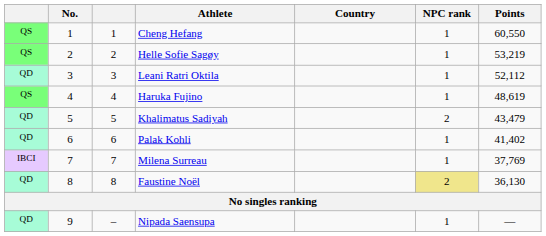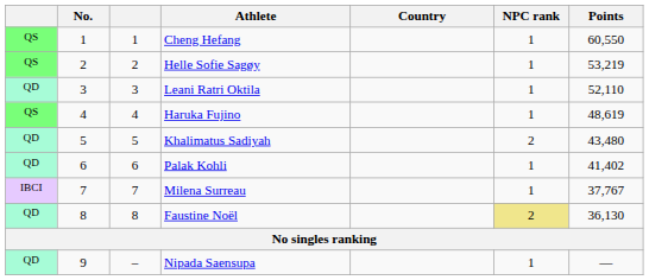Leani Ratri Oktila | Points: 52,112 -> 52,110
Khalimatus Sadiyah | Points: 43,479 -> 43,480
Milena Surreau | Points: 37,769 -> 37,767
